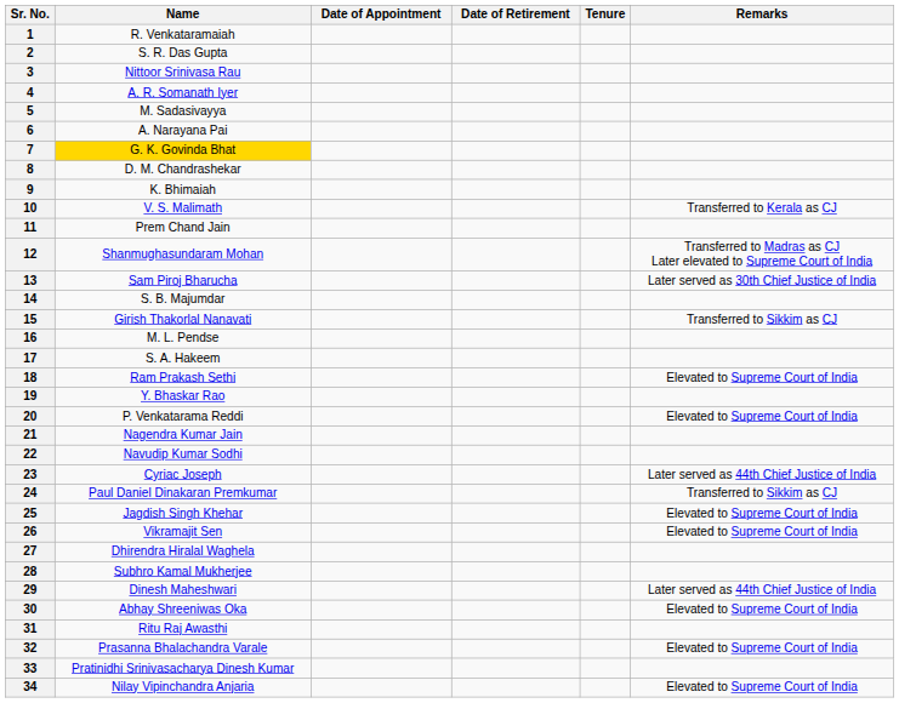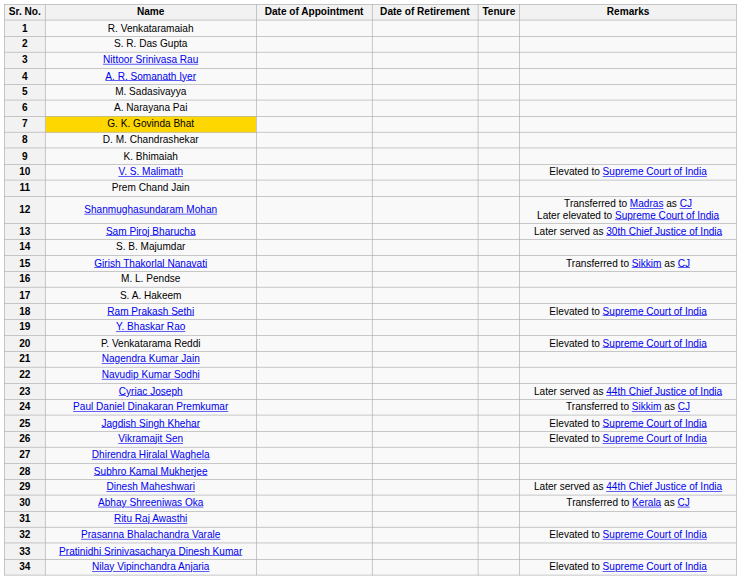10 | Remarks: Transferred to Kerala as CJ -> Elevated to Supreme Court of India
30 | Remarks: Elevated to Supreme Court of India -> Transferred to Kerala as CJ
